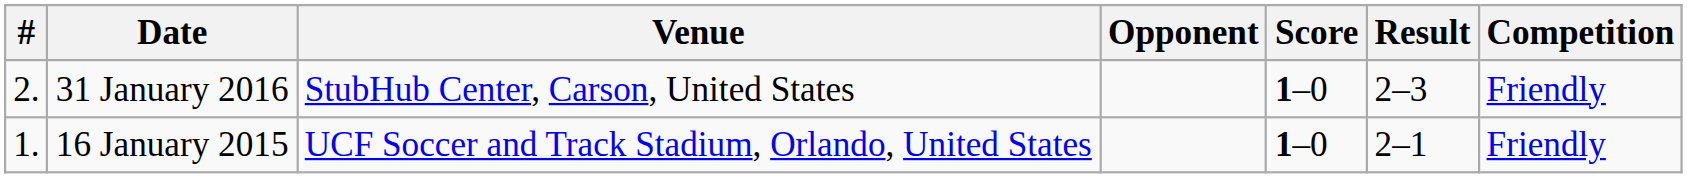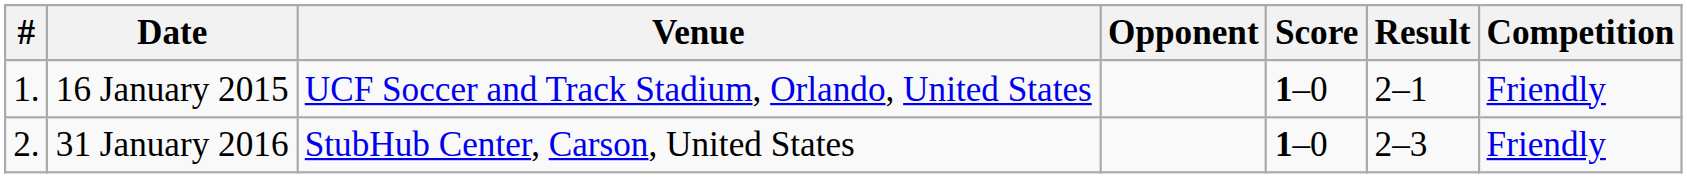rows swapped: 16 January 2015 <-> 31 January 2016
